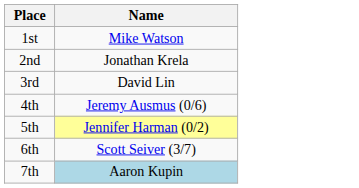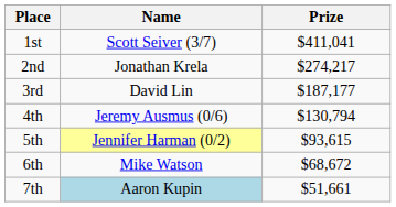+ column: Prize | $411,041 | $274,217 | $187,177 | $130,794 | $93,615 | $68,672 | $51,661
1st | Name: Mike Watson -> Scott Seiver (3/7)
6th | Name: Scott Seiver (3/7) -> Mike Watson
